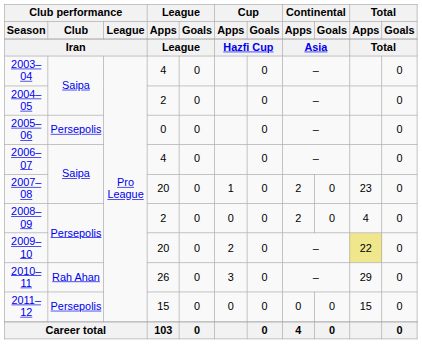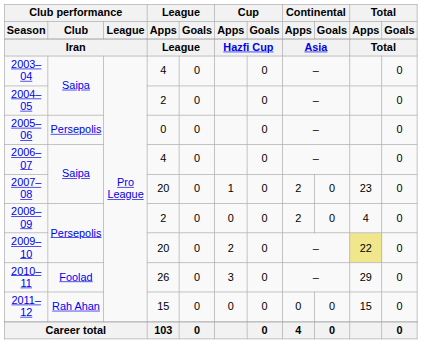2010–11 | Club performance / Club: Rah Ahan -> Foolad
2011–12 | Club performance / Club: Persepolis -> Rah Ahan
